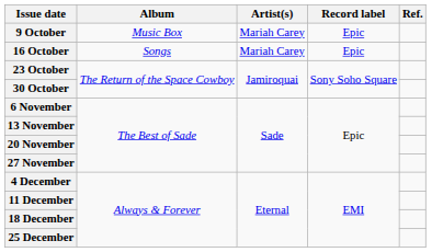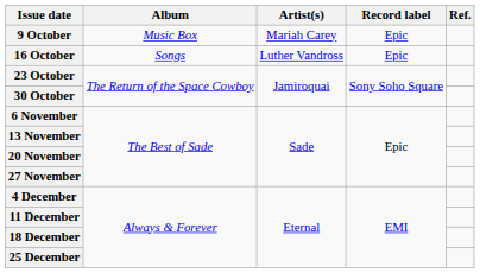16 October | Artist(s): Mariah Carey -> Luther Vandross
